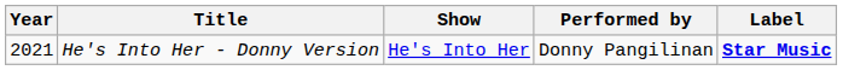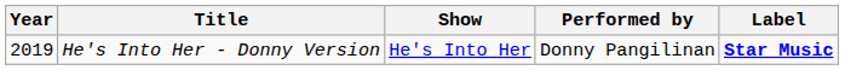He's Into Her - Donny Version | Year: 2021 -> 2019
